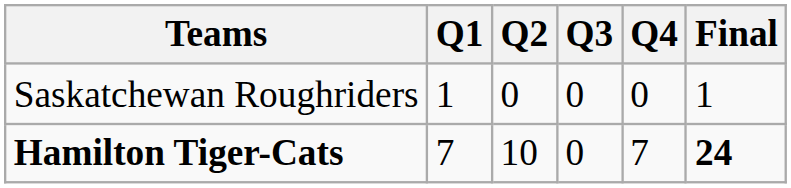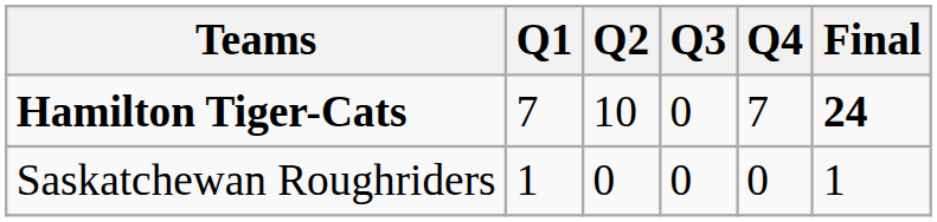rows swapped: Hamilton Tiger-Cats <-> Saskatchewan Roughriders
